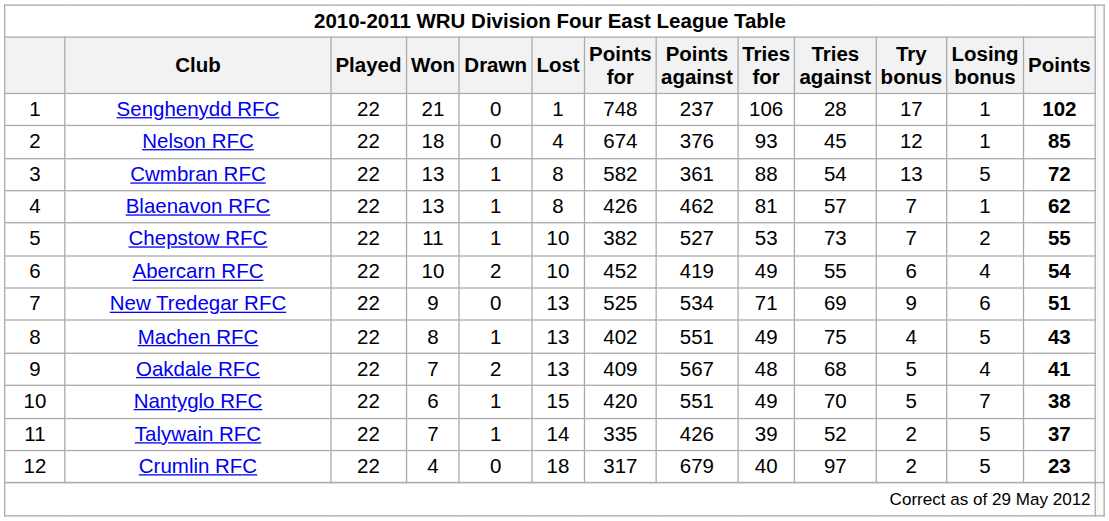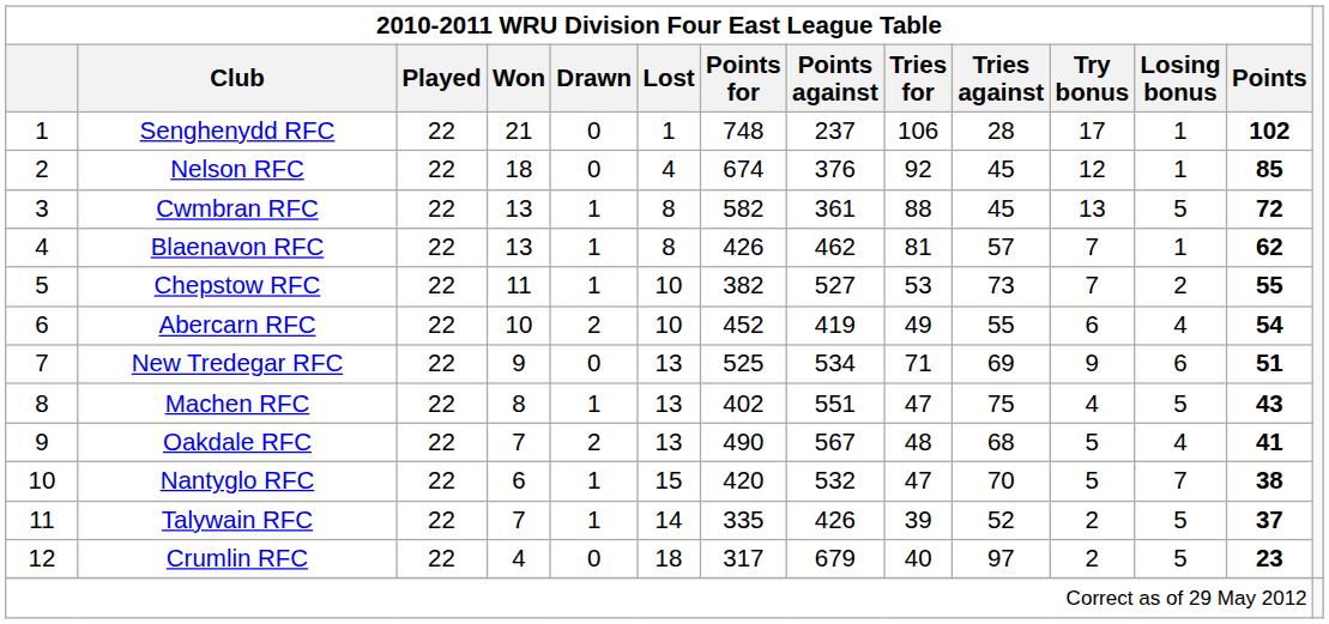Nelson RFC | 2010-2011 WRU Division Four East League Table / Tries for: 93 -> 92
Cwmbran RFC | column 10: 54 -> 45
Machen RFC | 2010-2011 WRU Division Four East League Table / Tries for: 49 -> 47
Oakdale RFC | 2010-2011 WRU Division Four East League Table / Points for: 409 -> 490
Nantyglo RFC | column 8: 551 -> 532
Nantyglo RFC | 2010-2011 WRU Division Four East League Table / Tries for: 49 -> 47
